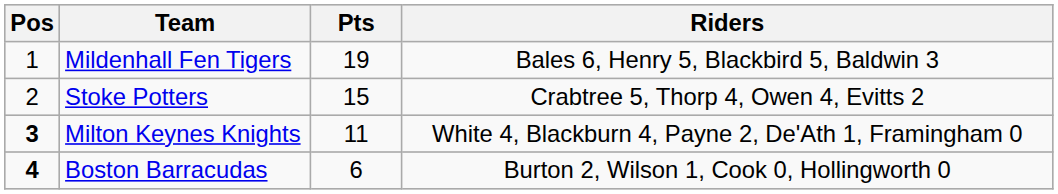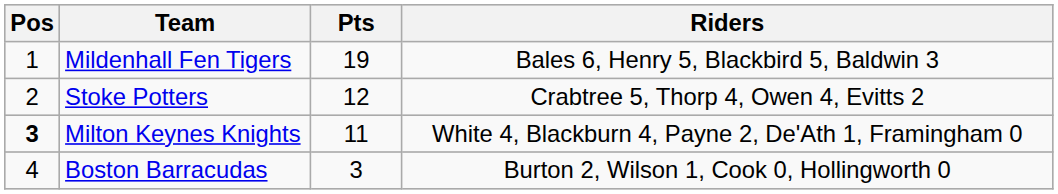Stoke Potters | Pts: 15 -> 12
Boston Barracudas | Pos: bold -> normal
Boston Barracudas | Pts: 6 -> 3
